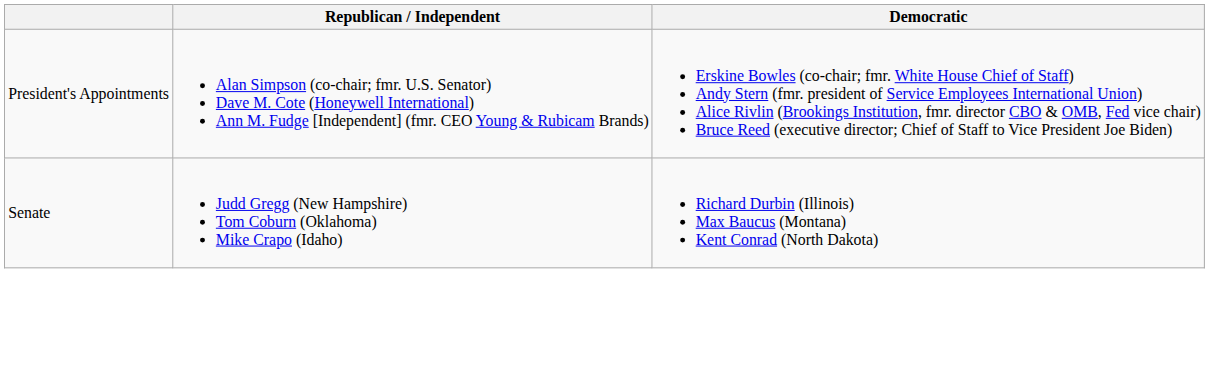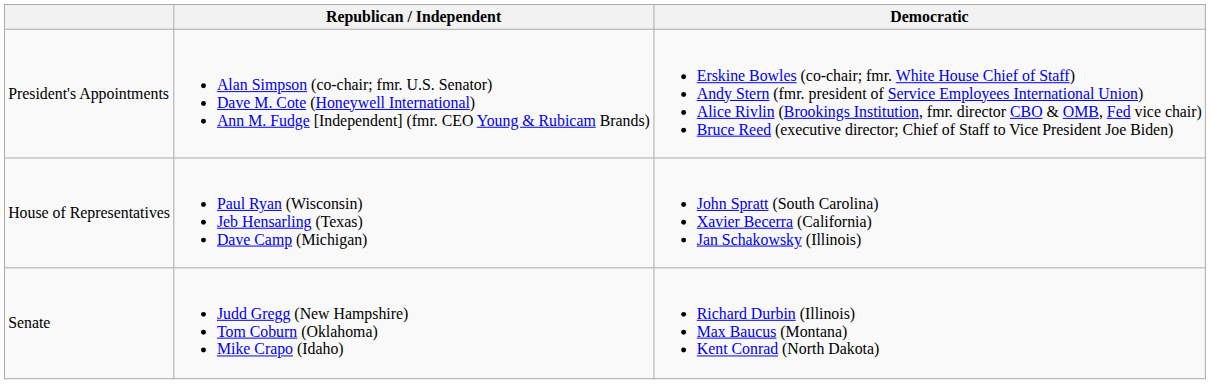+ row: House of Representatives | Paul Ryan (Wisconsin) Jeb Hensarling (Texas) Dave Camp (Michigan) | John Spratt (South Carolina) Xavier Becerra (California) Jan Schakowsky (Illinois)
